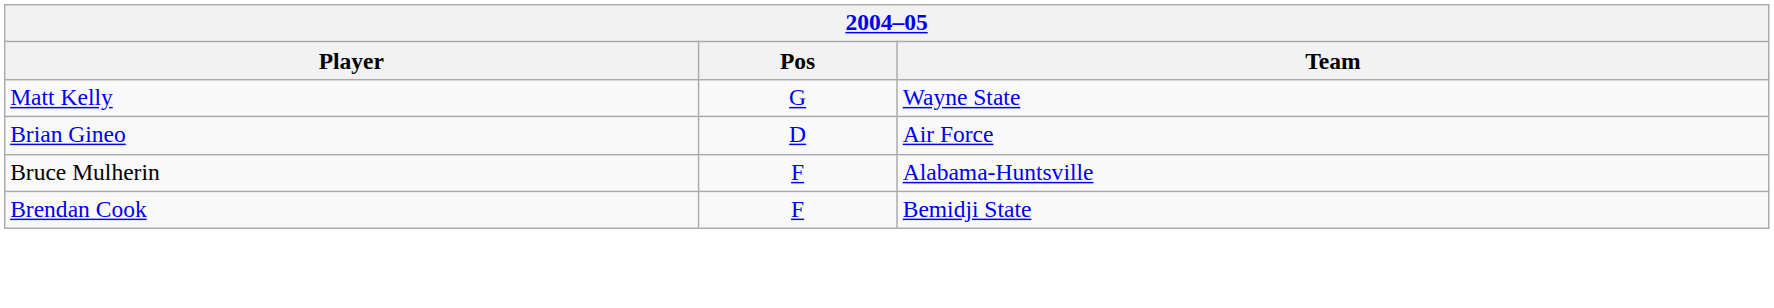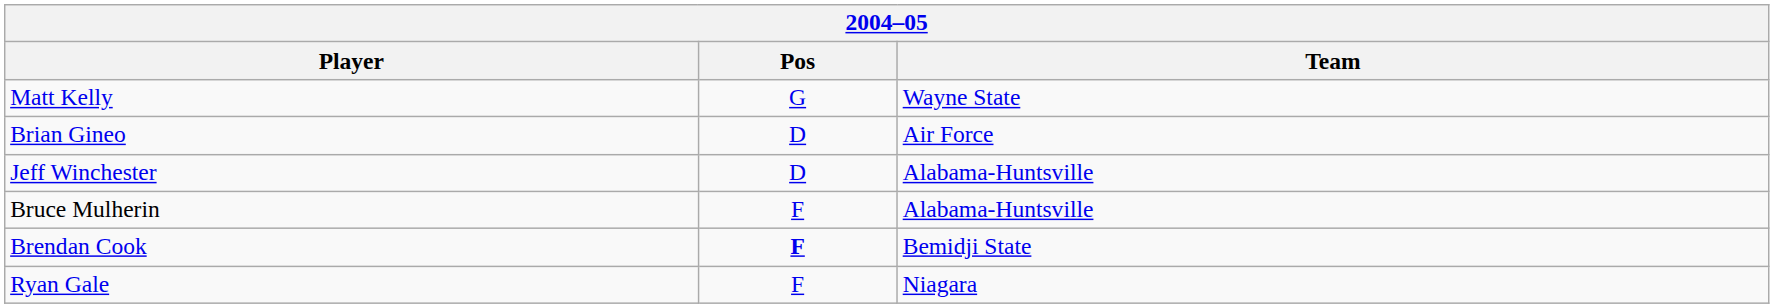+ row: Jeff Winchester | D | Alabama-Huntsville
Brendan Cook | Pos: normal -> bold
+ row: Ryan Gale | F | Niagara
